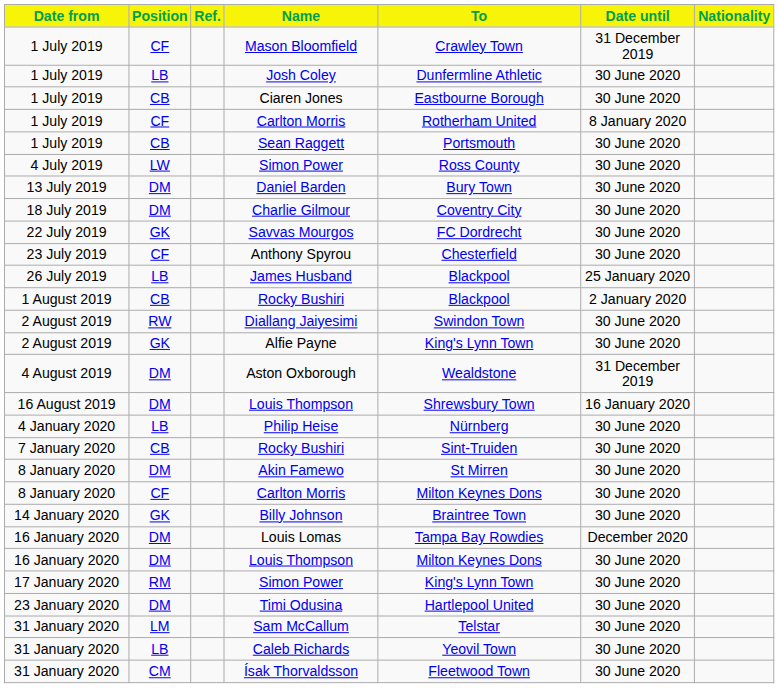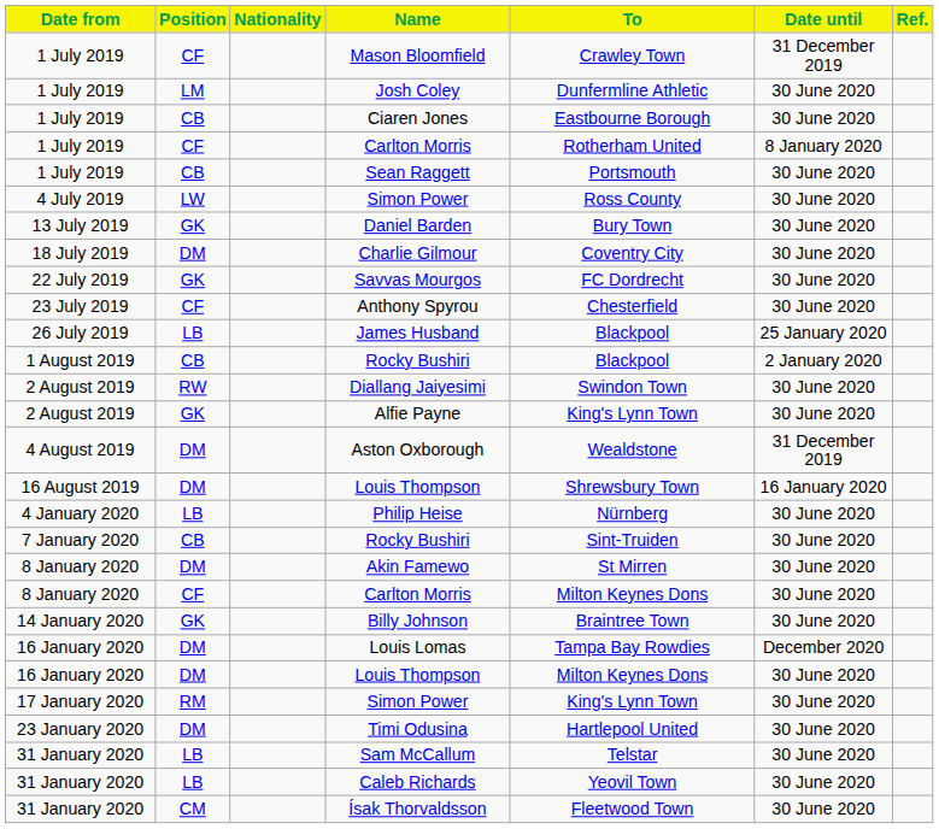columns swapped: Nationality <-> Ref.
Josh Coley | Position: LB -> LM
Daniel Barden | Position: DM -> GK
Sam McCallum | Position: LM -> LB
